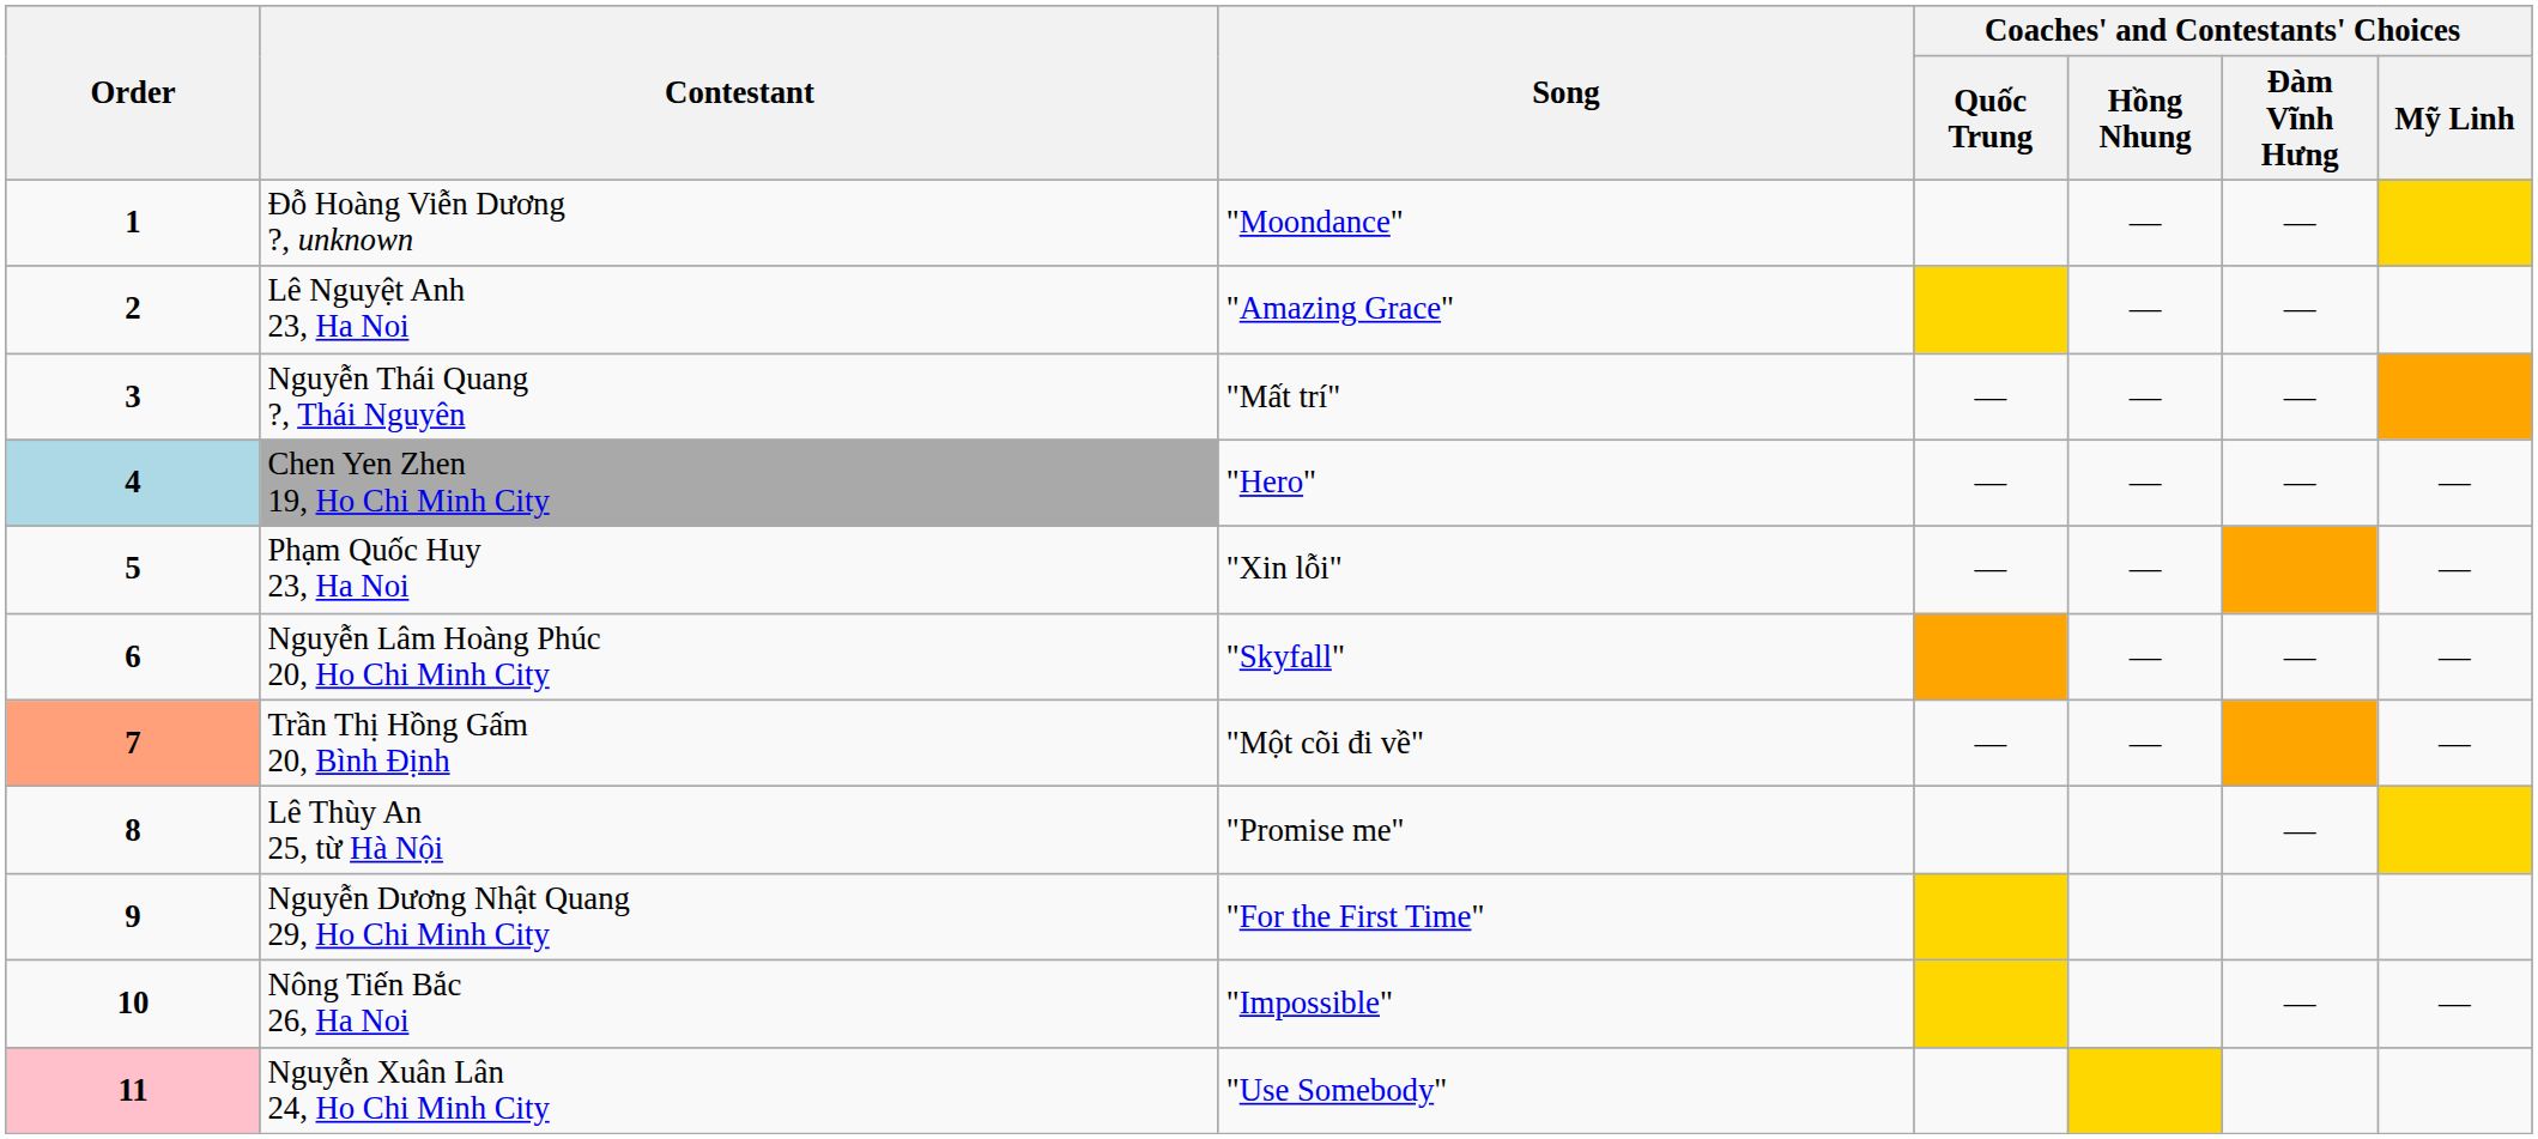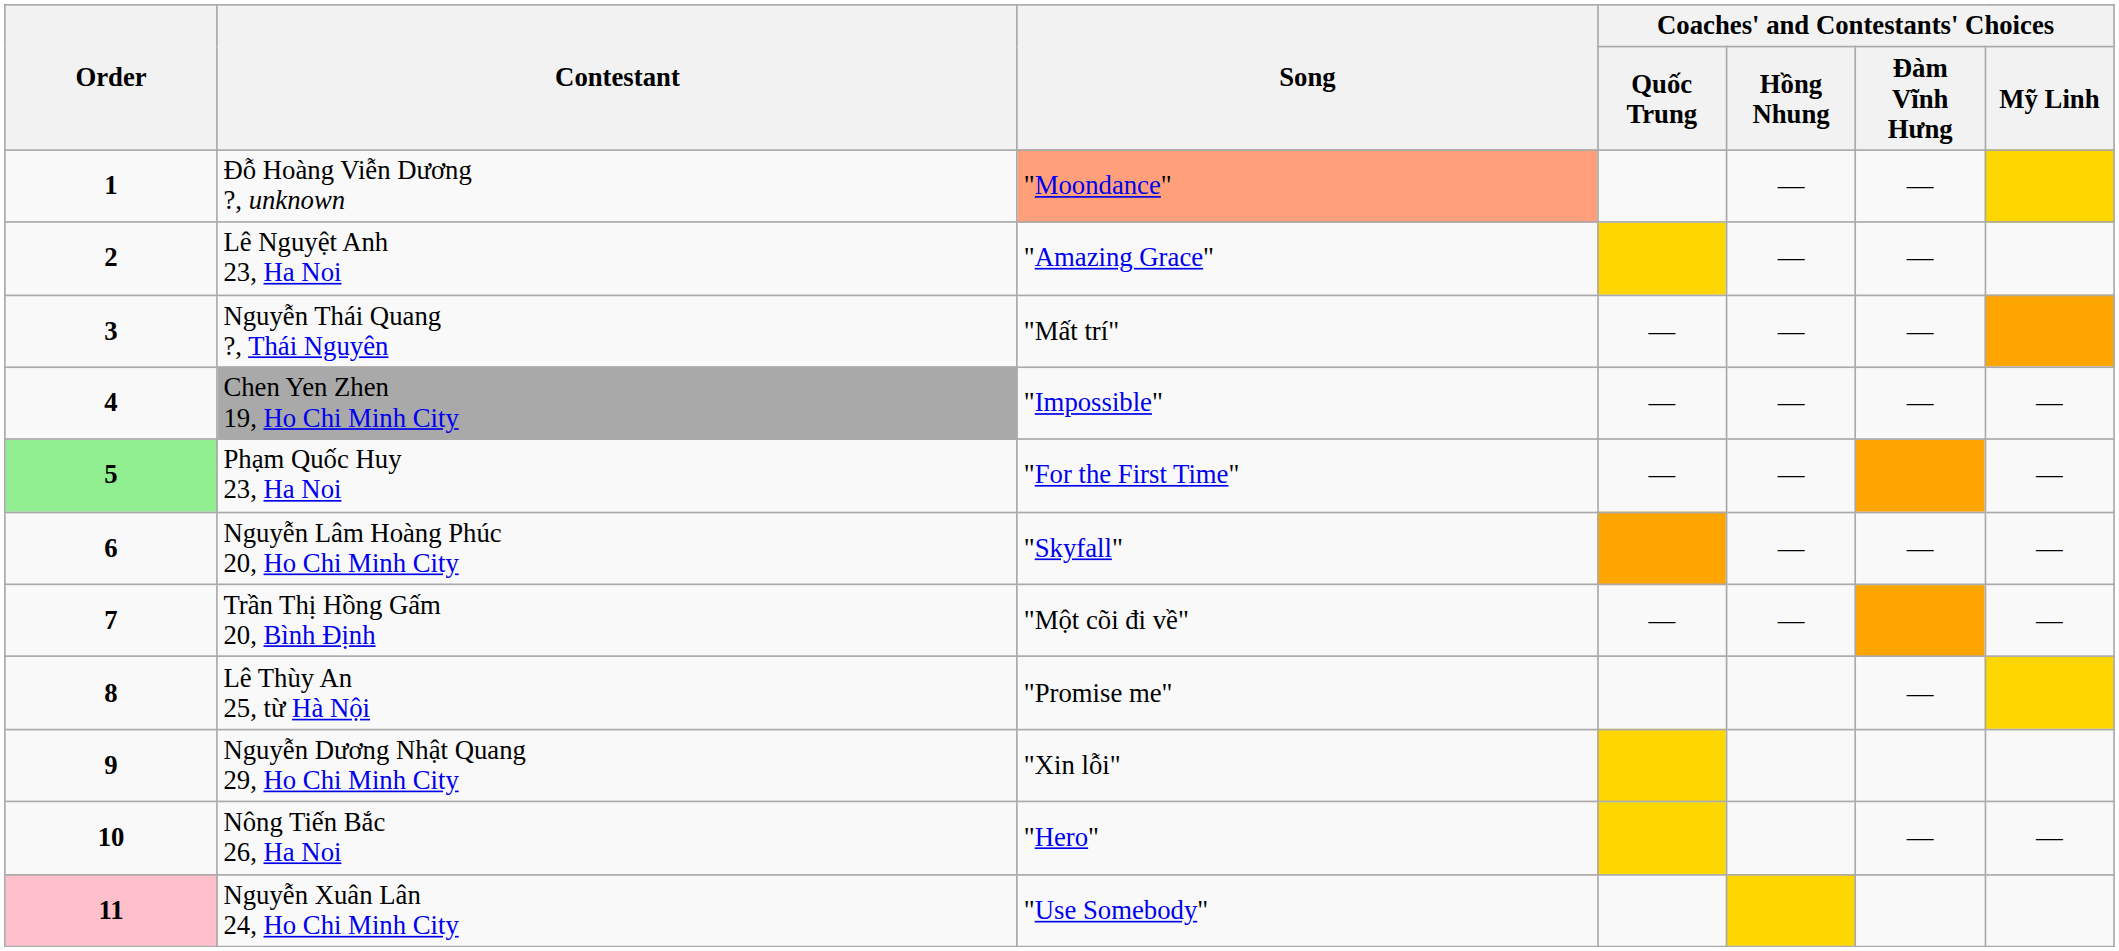Đỗ Hoàng Viễn Dương ?, unknown | Song: no background -> lightsalmon background
Chen Yen Zhen 19, Ho Chi Minh City | Order: lightblue background -> no background
Chen Yen Zhen 19, Ho Chi Minh City | Song: "Hero" -> "Impossible"
Phạm Quốc Huy 23, Ha Noi | Order: no background -> lightgreen background
Phạm Quốc Huy 23, Ha Noi | Song: "Xin lỗi" -> "For the First Time"
Trần Thị Hồng Gấm 20, Bình Định | Order: lightsalmon background -> no background
Nguyễn Dương Nhật Quang 29, Ho Chi Minh City | Song: "For the First Time" -> "Xin lỗi"
Nông Tiến Bắc 26, Ha Noi | Song: "Impossible" -> "Hero"
